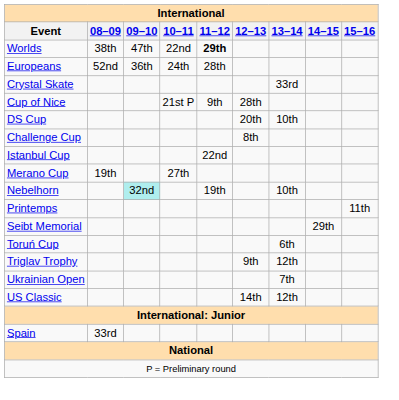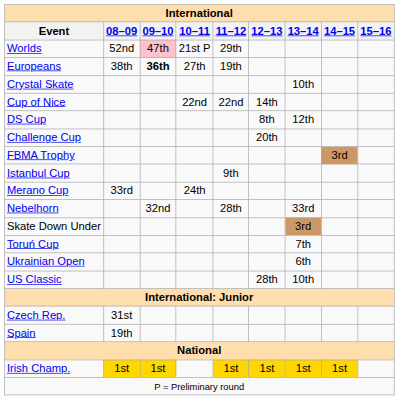Worlds | 08–09: 38th -> 52nd
Worlds | 09–10: no background -> pink background
Worlds | 10–11: 22nd -> 21st P
Worlds | 11–12: bold -> normal
Europeans | 08–09: 52nd -> 38th
Europeans | 09–10: normal -> bold
Europeans | 10–11: 24th -> 27th
Europeans | 11–12: 28th -> 19th
Crystal Skate | 13–14: 33rd -> 10th
Cup of Nice | 10–11: 21st P -> 22nd
Cup of Nice | 11–12: 9th -> 22nd
Cup of Nice | 12–13: 28th -> 14th
DS Cup | 12–13: 20th -> 8th
DS Cup | 13–14: 10th -> 12th
Challenge Cup | 12–13: 8th -> 20th
+ row: FBMA Trophy | 3rd
Istanbul Cup | 11–12: 22nd -> 9th
Merano Cup | 08–09: 19th -> 33rd
Merano Cup | 10–11: 27th -> 24th
Nebelhorn | 09–10: paleturquoise background -> no background
Nebelhorn | 11–12: 19th -> 28th
Nebelhorn | 13–14: 10th -> 33rd
- row: Printemps | 11th
- row: Seibt Memorial | 29th
+ row: Skate Down Under | 3rd
Toruń Cup | 13–14: 6th -> 7th
- row: Triglav Trophy | 9th | 12th
Ukrainian Open | 13–14: 7th -> 6th
US Classic | 12–13: 14th -> 28th
US Classic | 13–14: 12th -> 10th
+ row: Czech Rep. | 31st
Spain | 08–09: 33rd -> 19th
+ row: Irish Champ. | 1st | 1st | 1st | 1st | 1st | 1st
